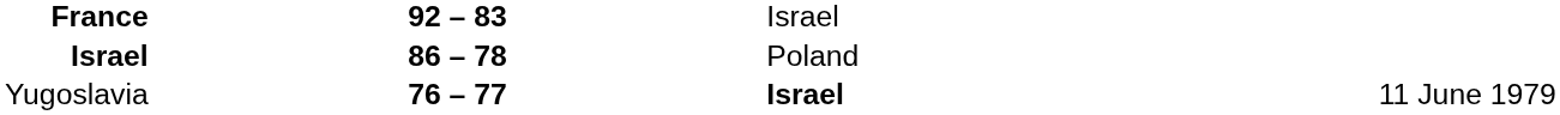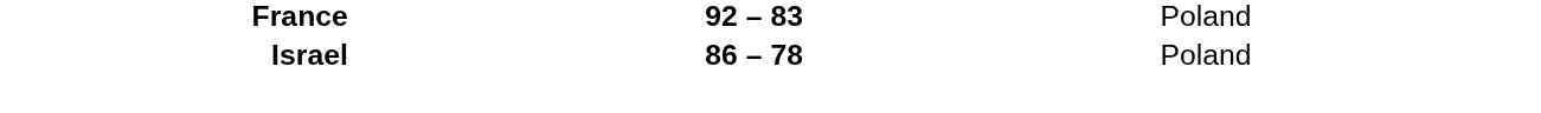France | column 3: Israel -> Poland
- row: Yugoslavia | 76 – 77 | Israel | 11 June 1979
